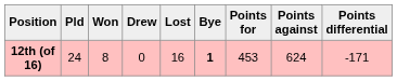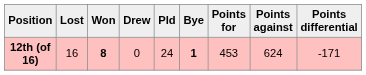columns swapped: Pld <-> Lost
12th (of 16) | Won: normal -> bold
